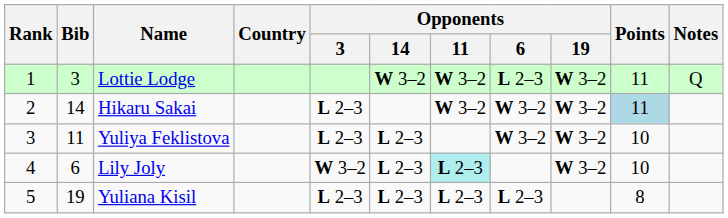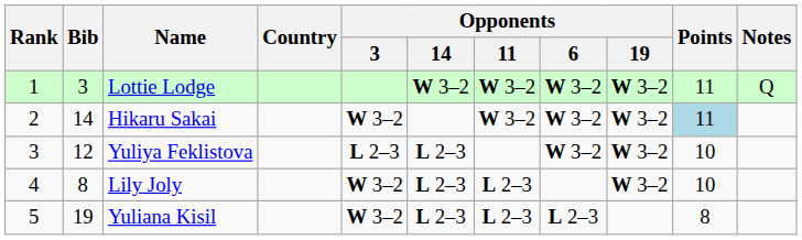Lottie Lodge | Opponents / 6: L 2–3 -> W 3–2
Hikaru Sakai | Opponents / 3: L 2–3 -> W 3–2
Yuliya Feklistova | Bib: 11 -> 12
Lily Joly | Bib: 6 -> 8
Lily Joly | Opponents / 11: paleturquoise background -> no background
Yuliana Kisil | Opponents / 3: L 2–3 -> W 3–2
